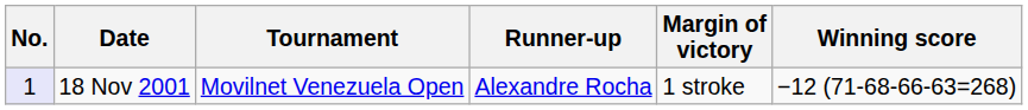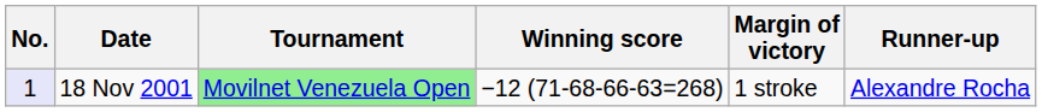columns swapped: Winning score <-> Runner-up
18 Nov 2001 | Tournament: no background -> lightgreen background
